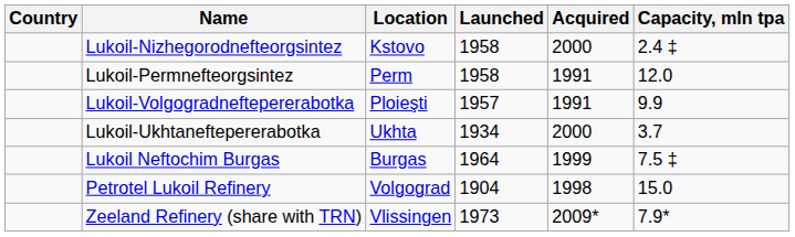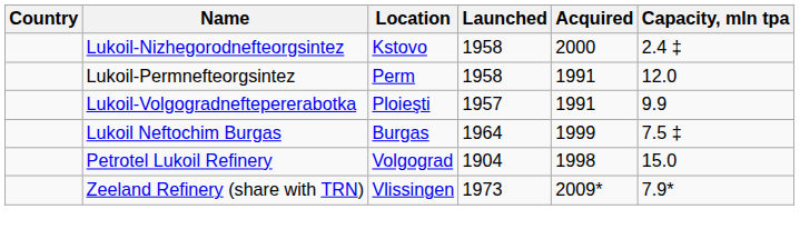- row: Lukoil-Ukhtaneftepererabotka | Ukhta | 1934 | 2000 | 3.7
